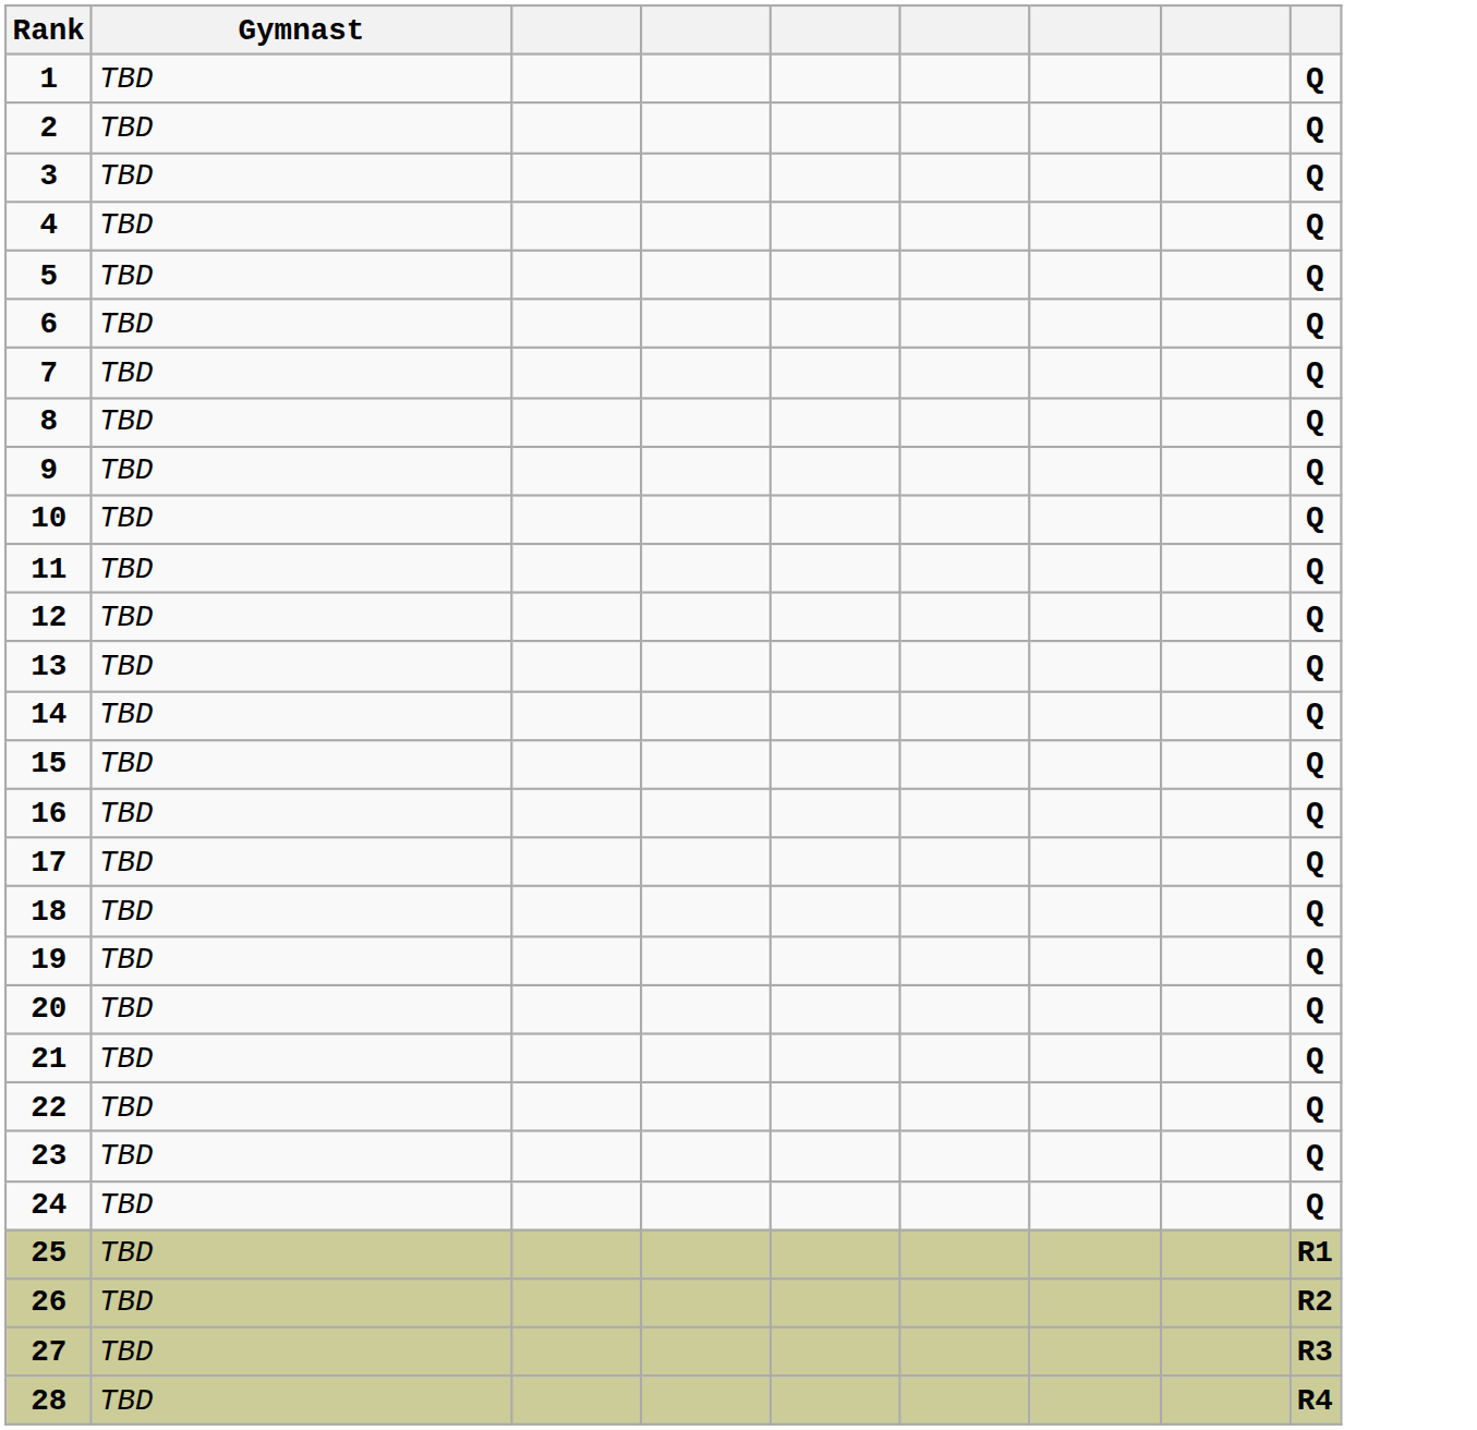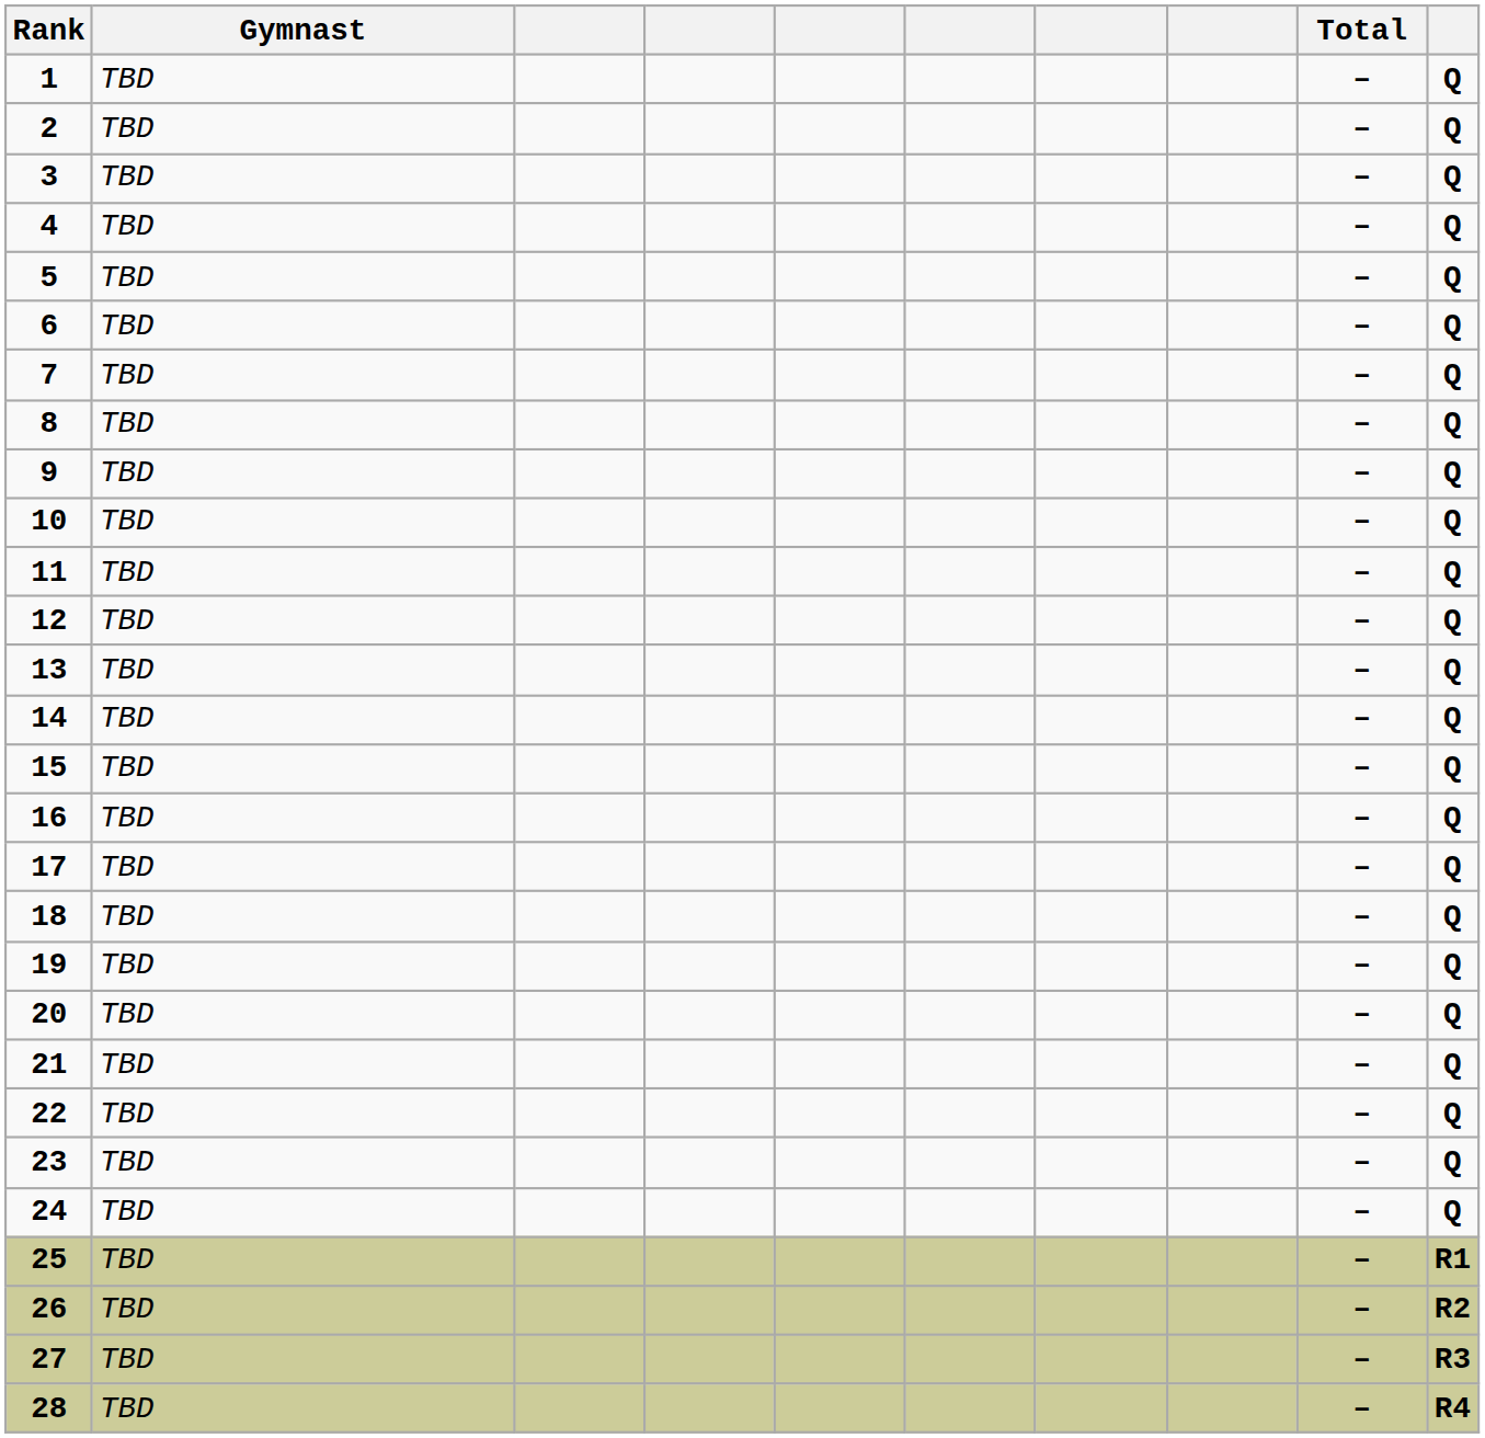+ column: Total | – | – | – | – | – | – | – | – | – | – | – | – | – | – | – | – | – | – | – | – | – | – | – | – | – | – | – | –
